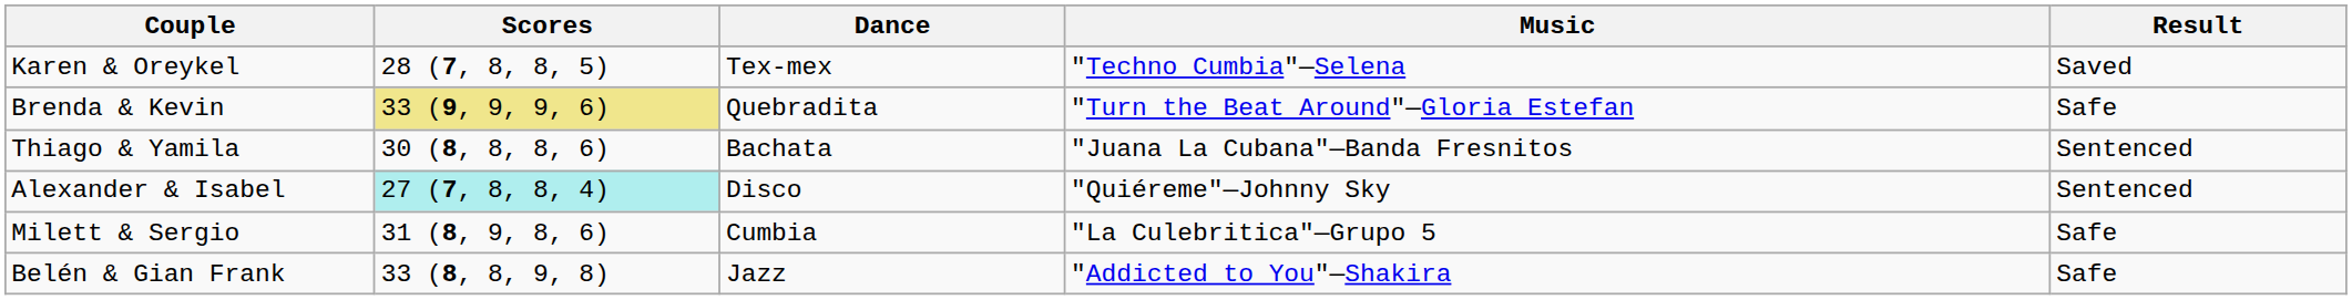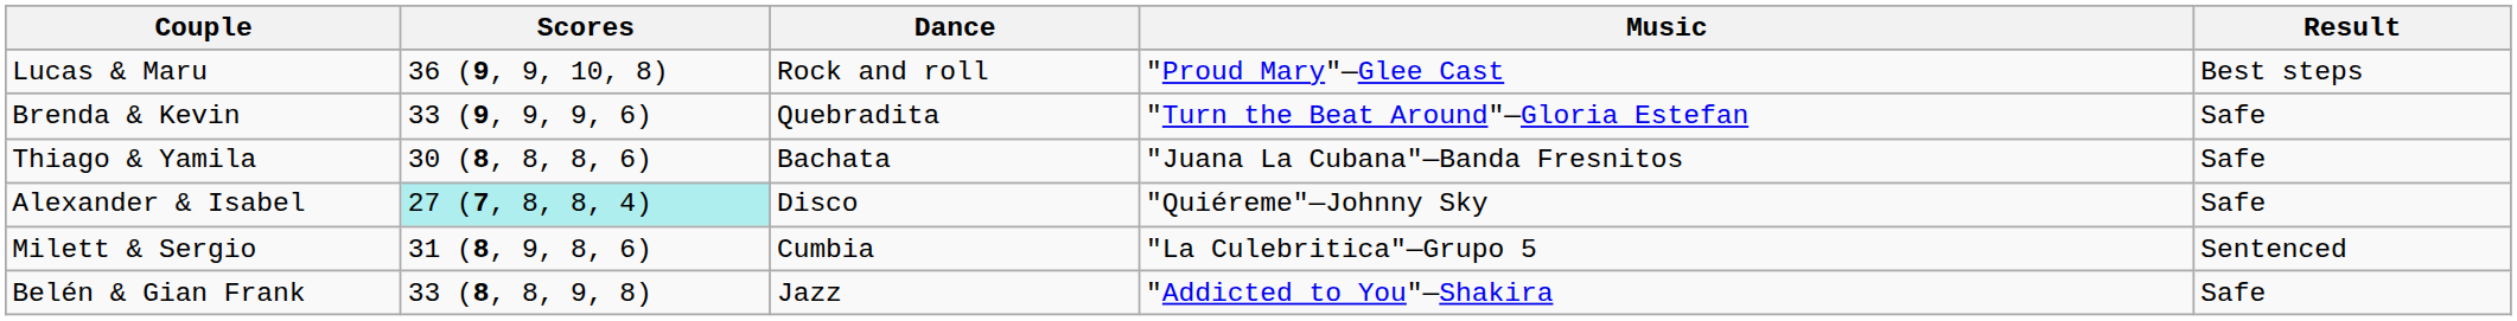- row: Karen & Oreykel | 28 (7, 8, 8, 5) | Tex-mex | "Techno Cumbia"—Selena | Saved
+ row: Lucas & Maru | 36 (9, 9, 10, 8) | Rock and roll | "Proud Mary"—Glee Cast | Best steps
Brenda & Kevin | Scores: khaki background -> no background
Thiago & Yamila | Result: Sentenced -> Safe
Alexander & Isabel | Result: Sentenced -> Safe
Milett & Sergio | Result: Safe -> Sentenced
